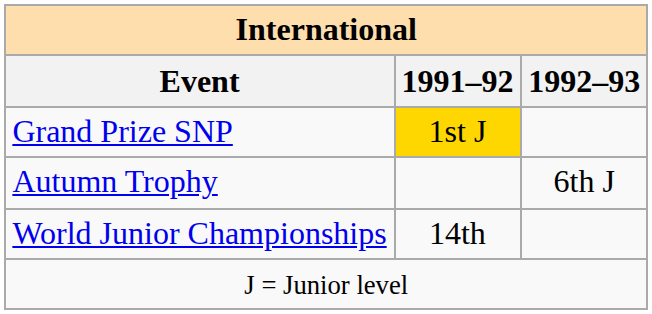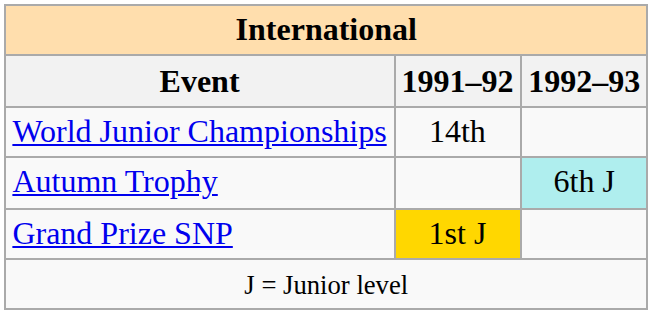rows swapped: World Junior Championships <-> Grand Prize SNP
Autumn Trophy | 1992–93: no background -> paleturquoise background
